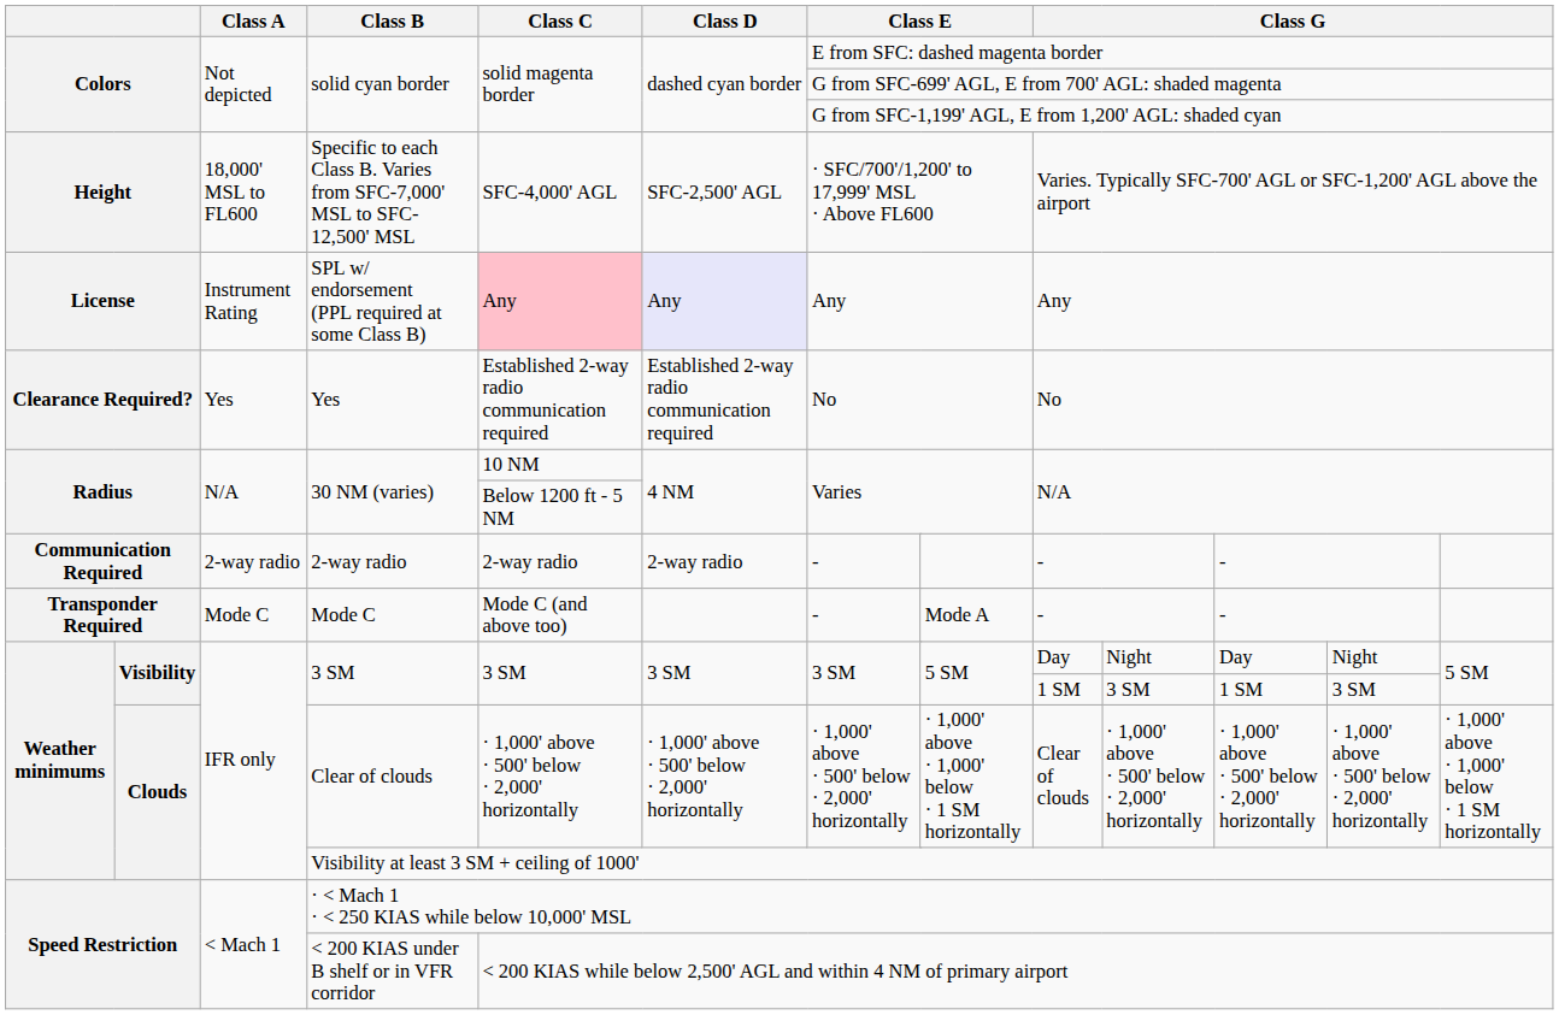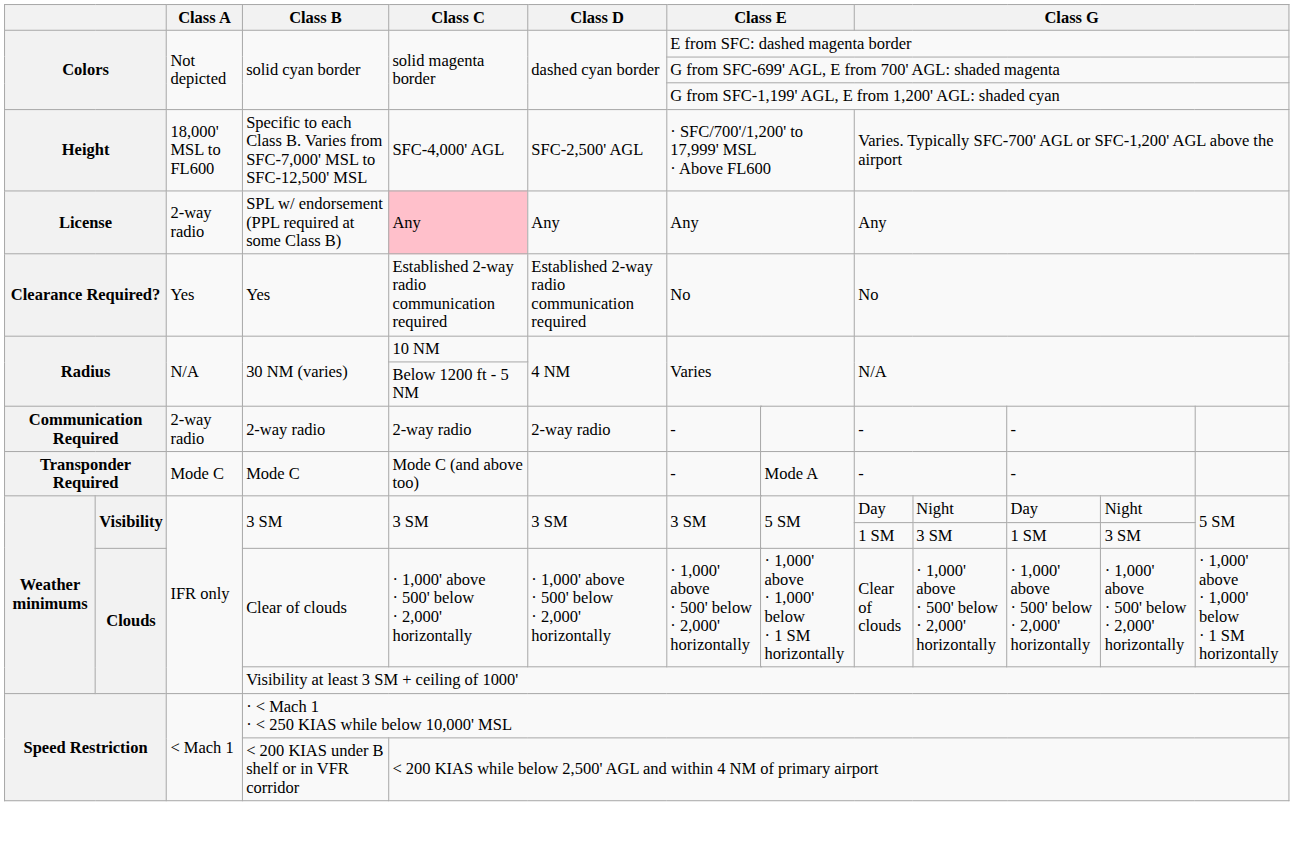SPL w/ endorsement (PPL required at some Class B) | Class A: Instrument Rating -> 2-way radio
SPL w/ endorsement (PPL required at some Class B) | Class D: lavender background -> no background
